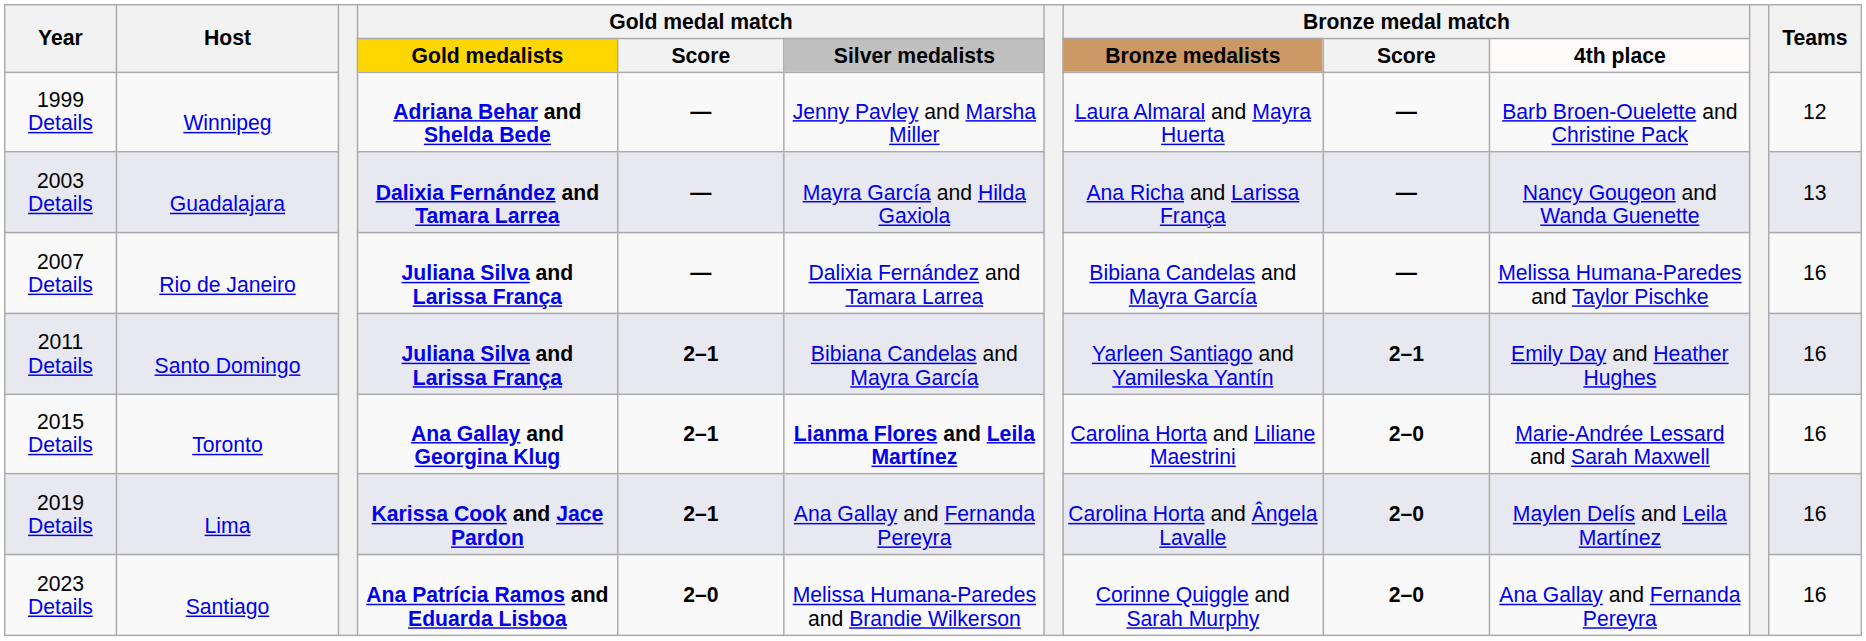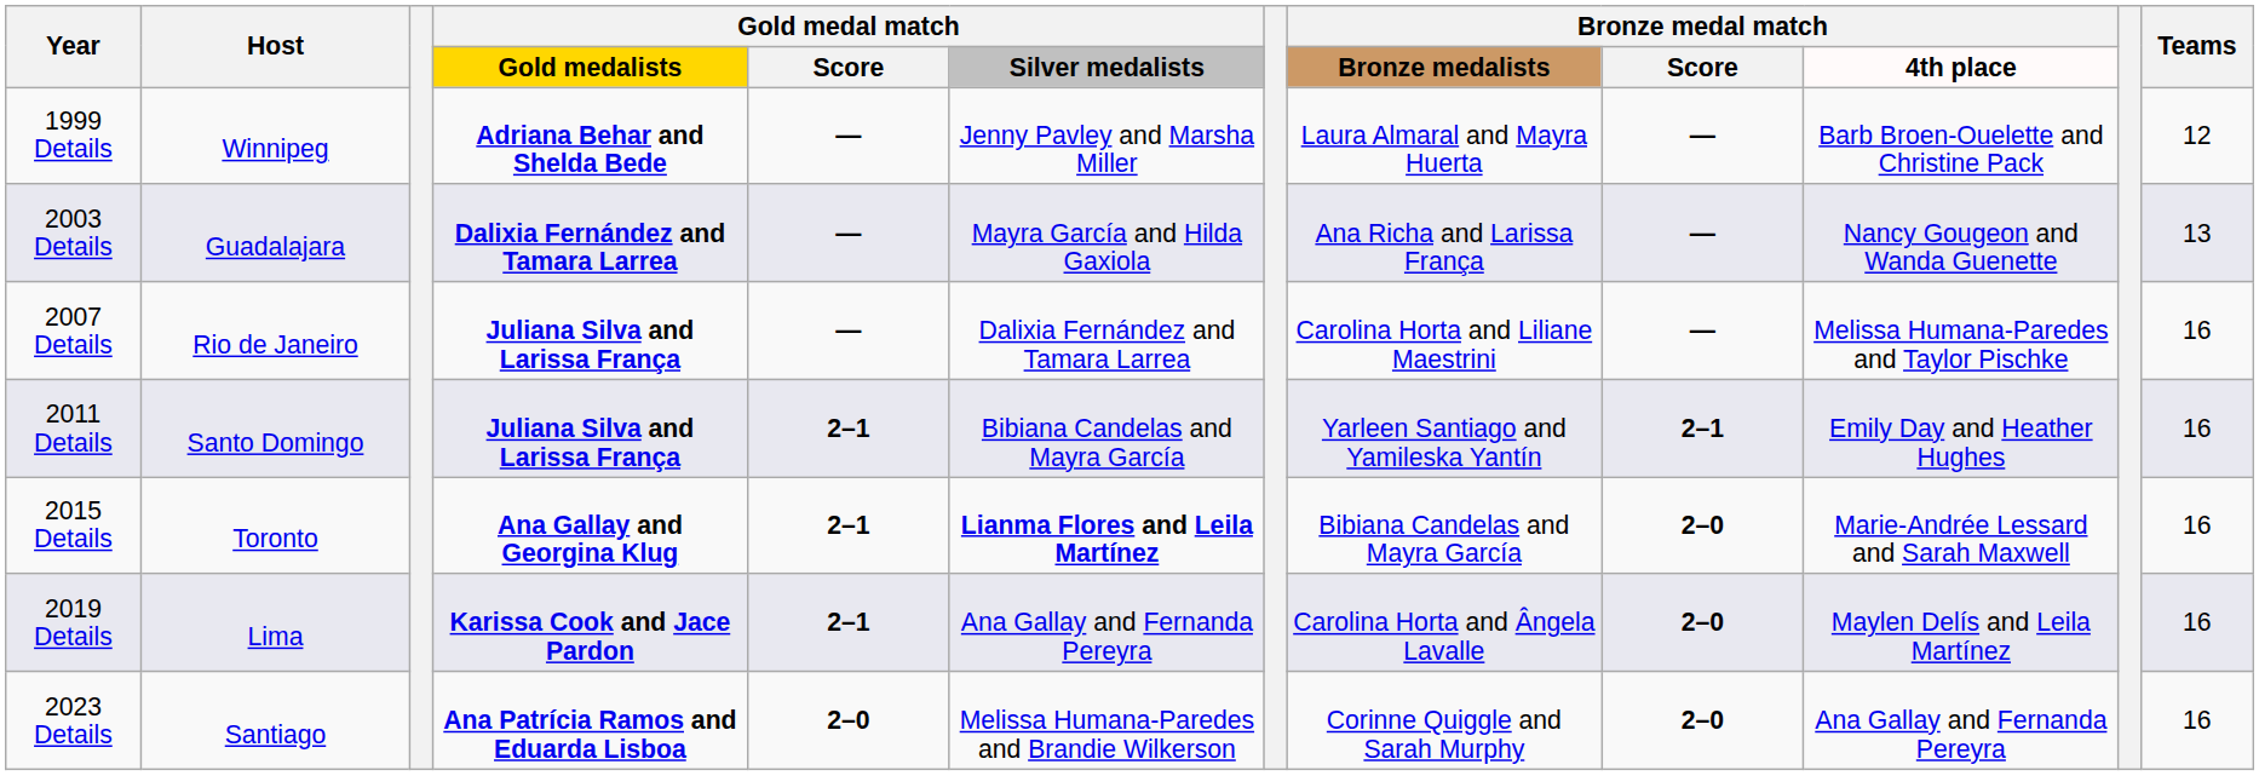2007 Details | Bronze medal match / Bronze medalists: Bibiana Candelas and Mayra García -> Carolina Horta and Liliane Maestrini
2015 Details | Bronze medal match / Bronze medalists: Carolina Horta and Liliane Maestrini -> Bibiana Candelas and Mayra García
